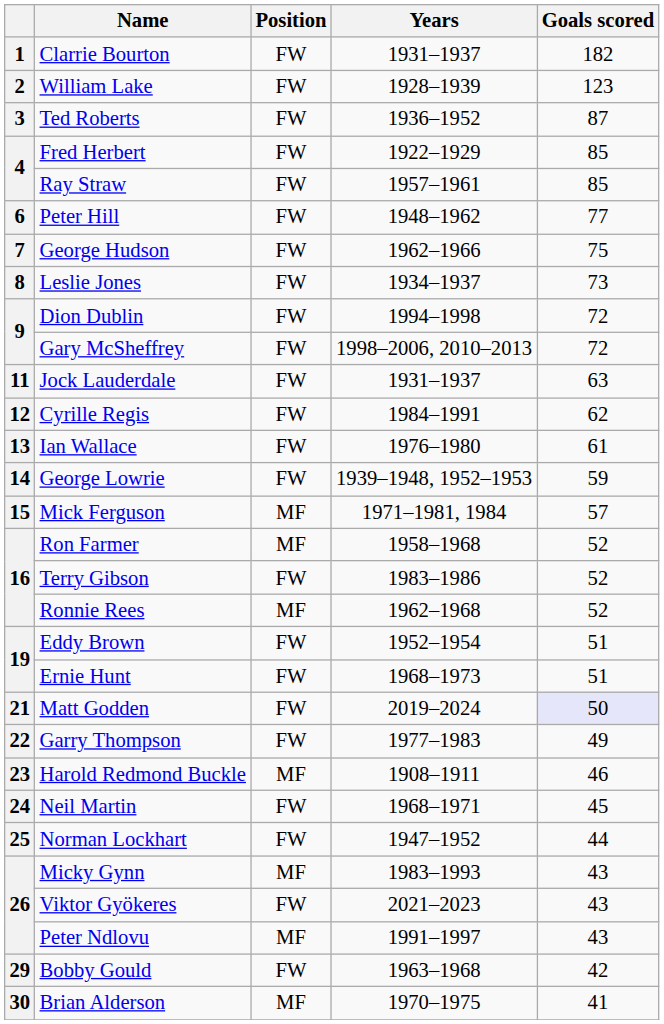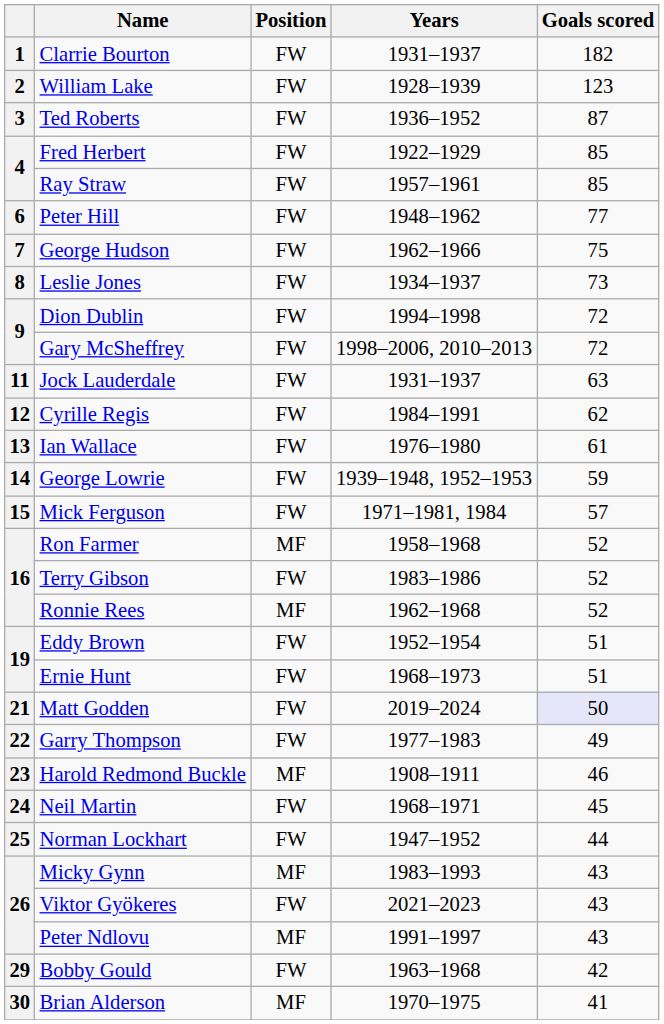Mick Ferguson | Position: MF -> FW
